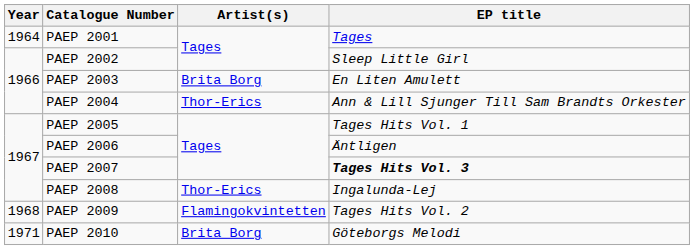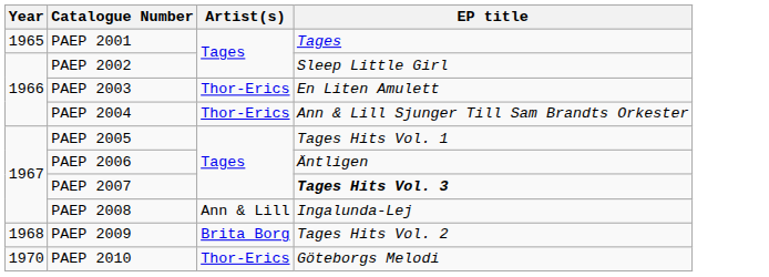PAEP 2001 | Year: 1964 -> 1965
PAEP 2003 | Artist(s): Brita Borg -> Thor-Erics
PAEP 2008 | Artist(s): Thor-Erics -> Ann & Lill
PAEP 2009 | Artist(s): Flamingokvintetten -> Brita Borg
PAEP 2010 | Year: 1971 -> 1970
PAEP 2010 | Artist(s): Brita Borg -> Thor-Erics
